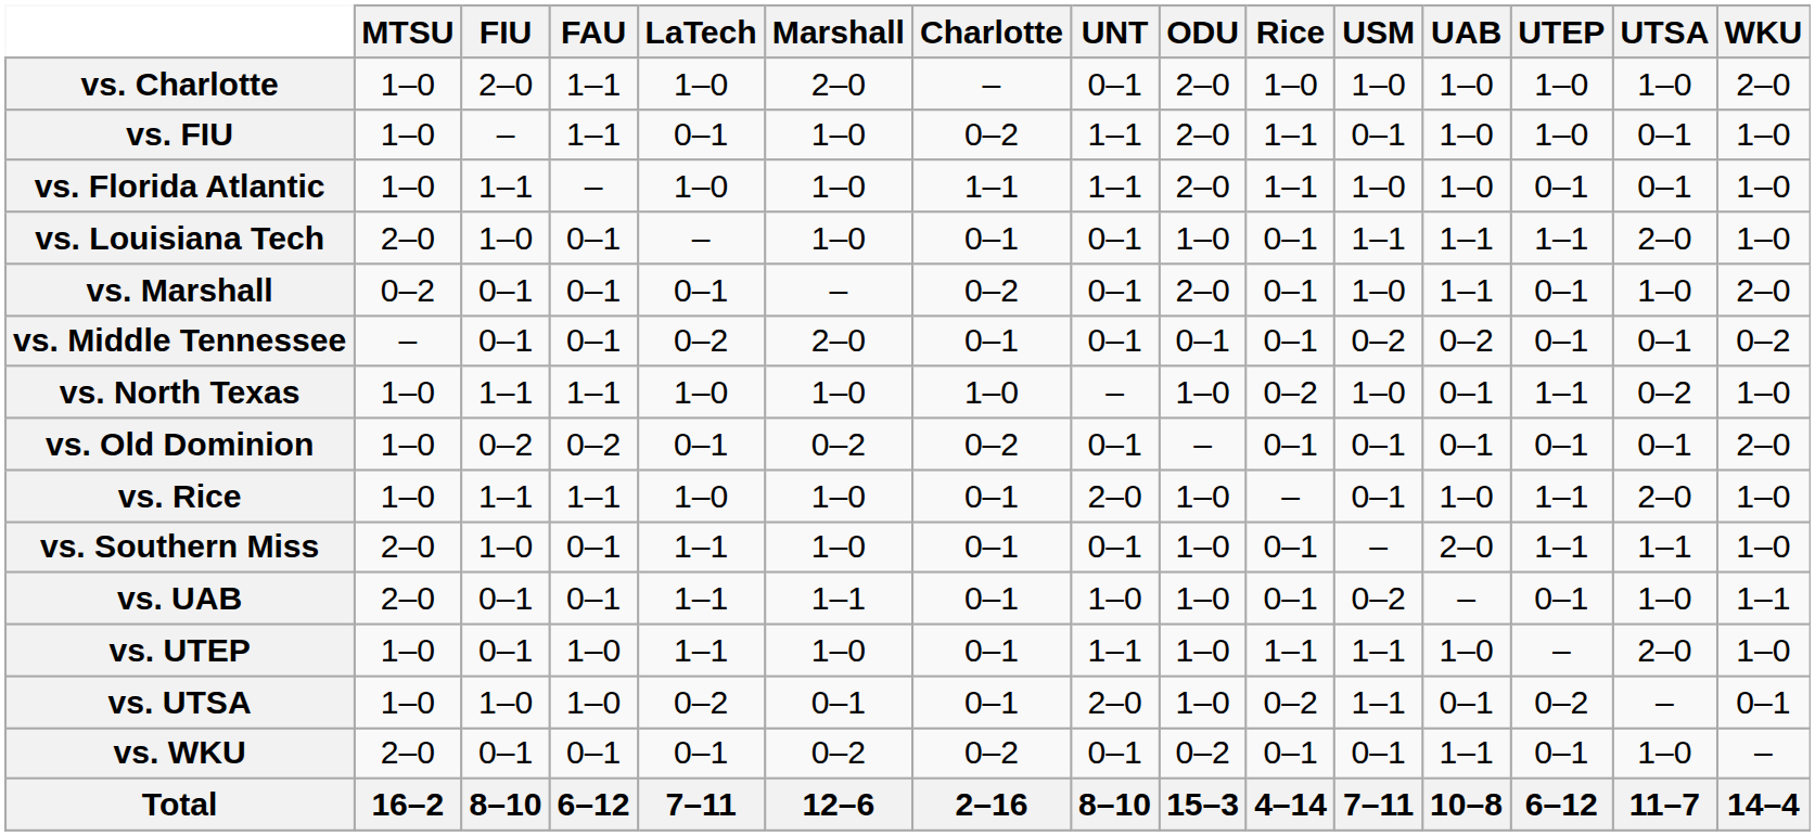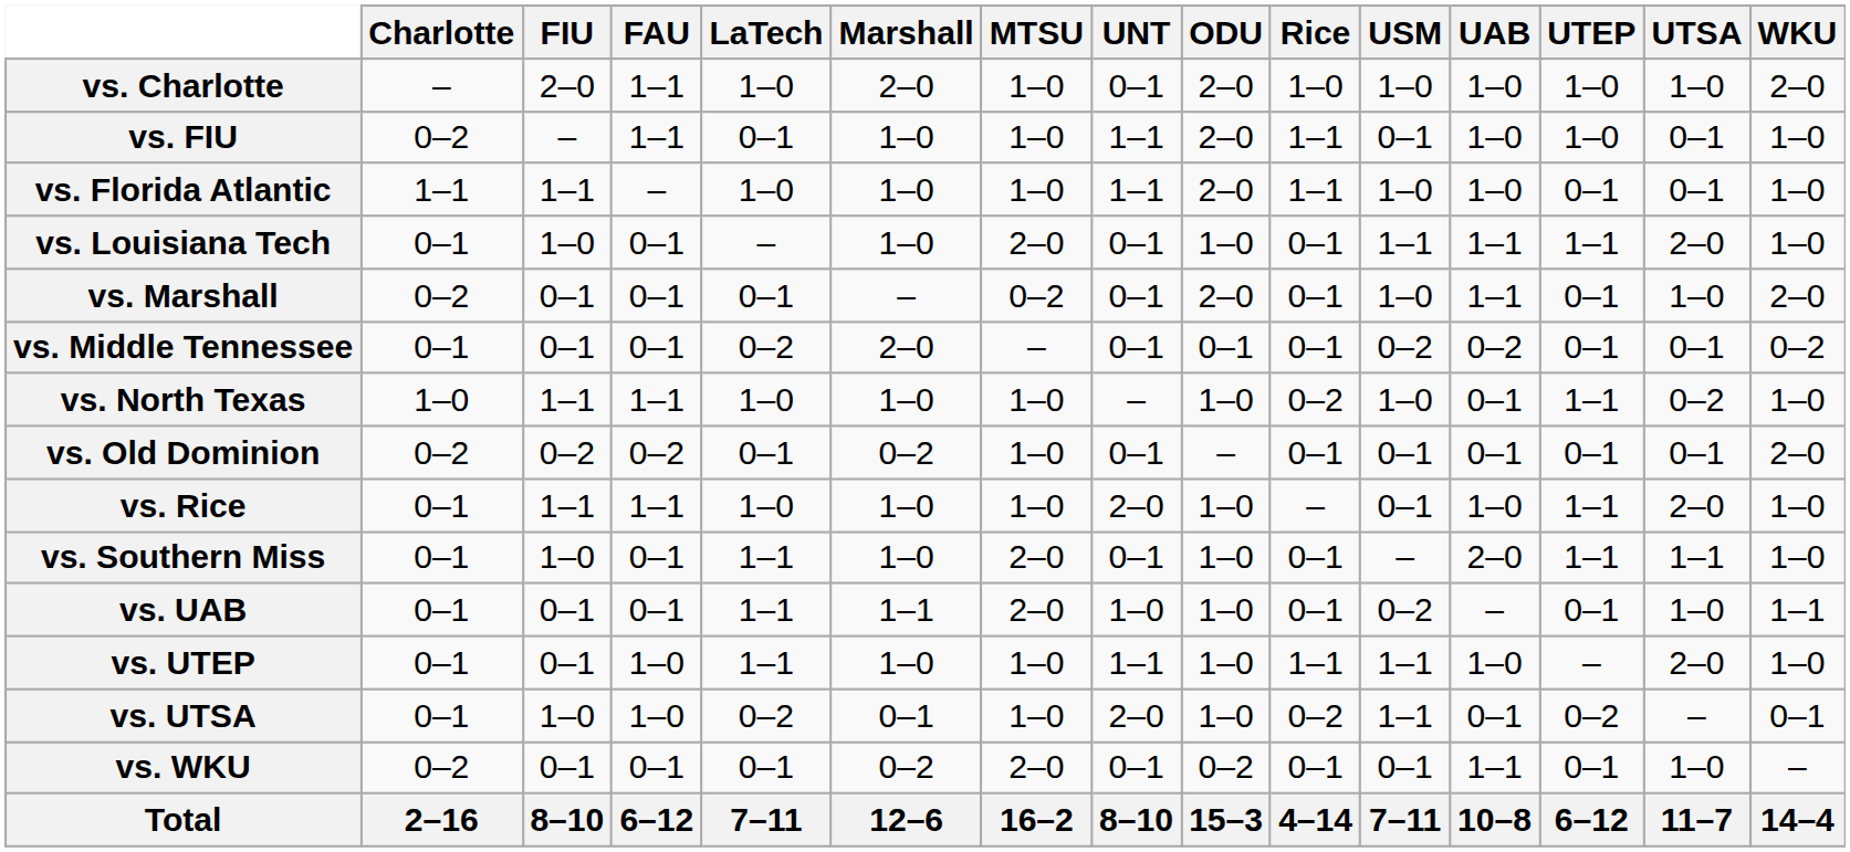columns swapped: Charlotte <-> MTSU
